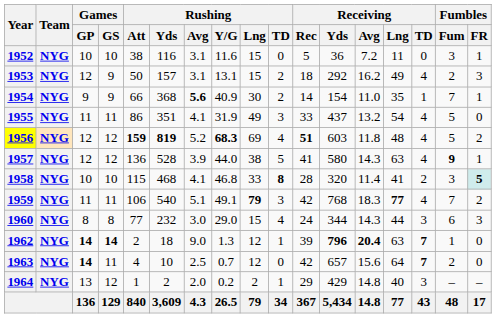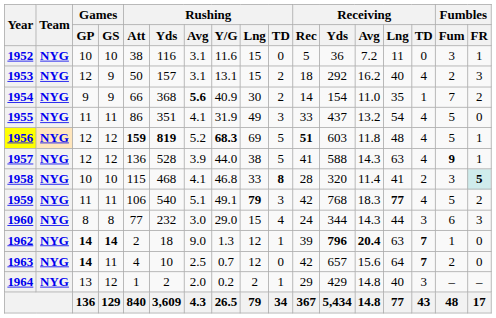1953 | Receiving / Lng: 49 -> 40
1954 | Fumbles / FR: 1 -> 2
1956 | Rushing / TD: 4 -> 5
1956 | Fumbles / FR: 2 -> 1
1957 | Receiving / Yds: 580 -> 588
1959 | Fumbles / Fum: 7 -> 5
